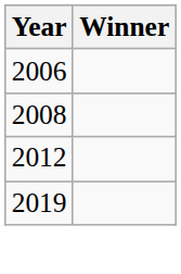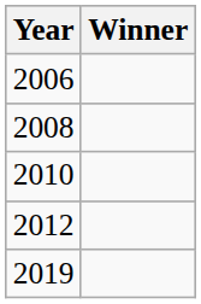+ row: 2010
